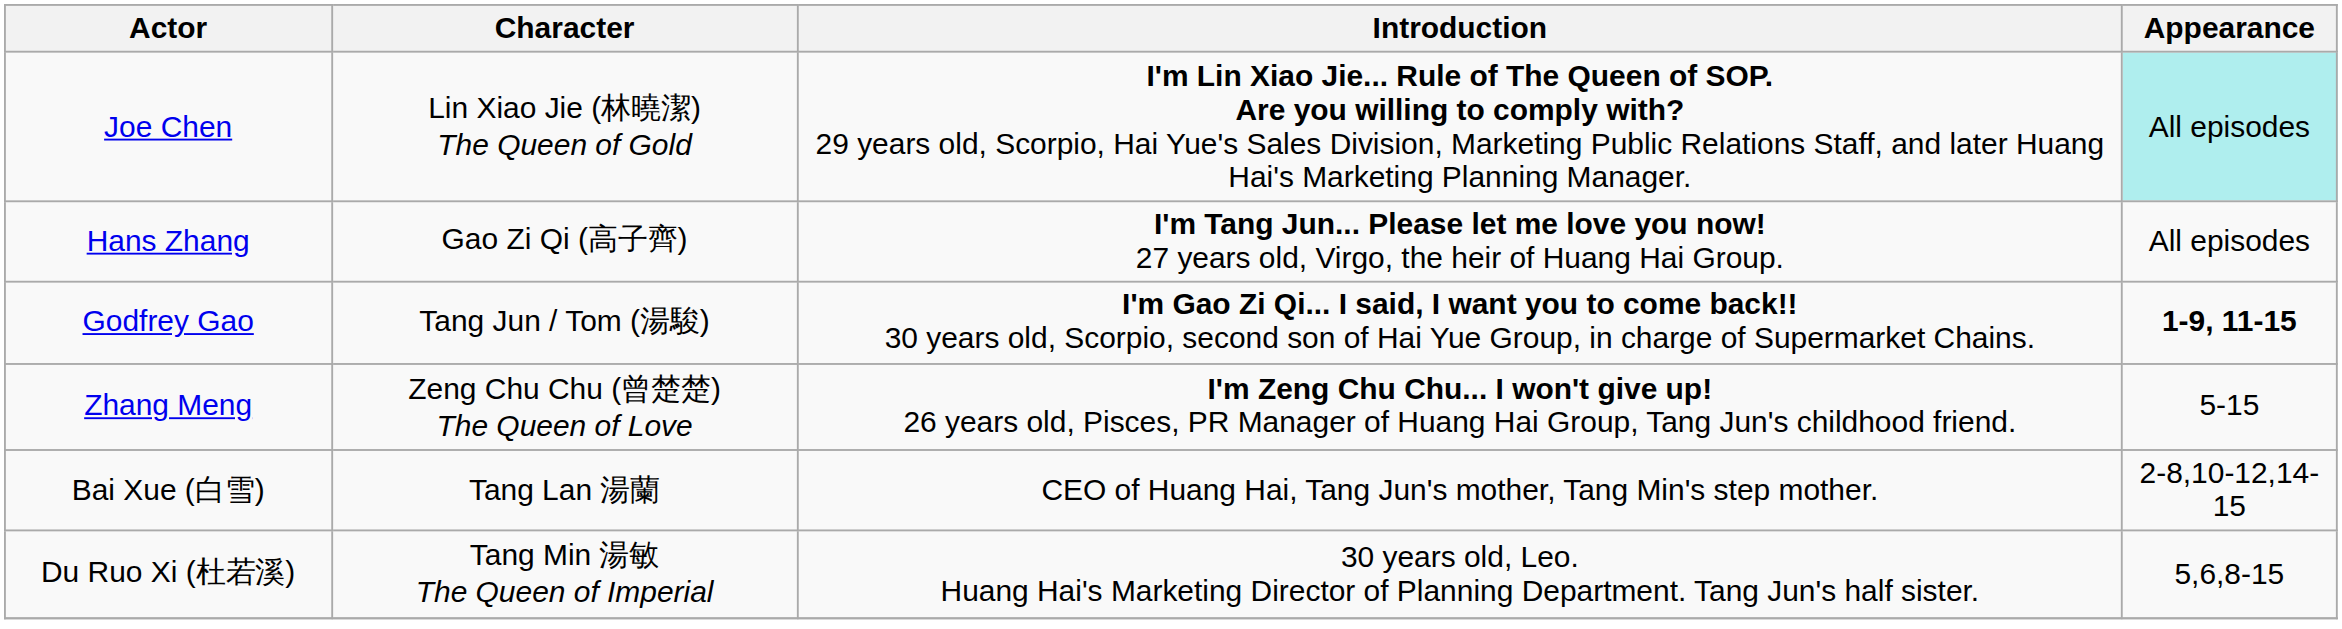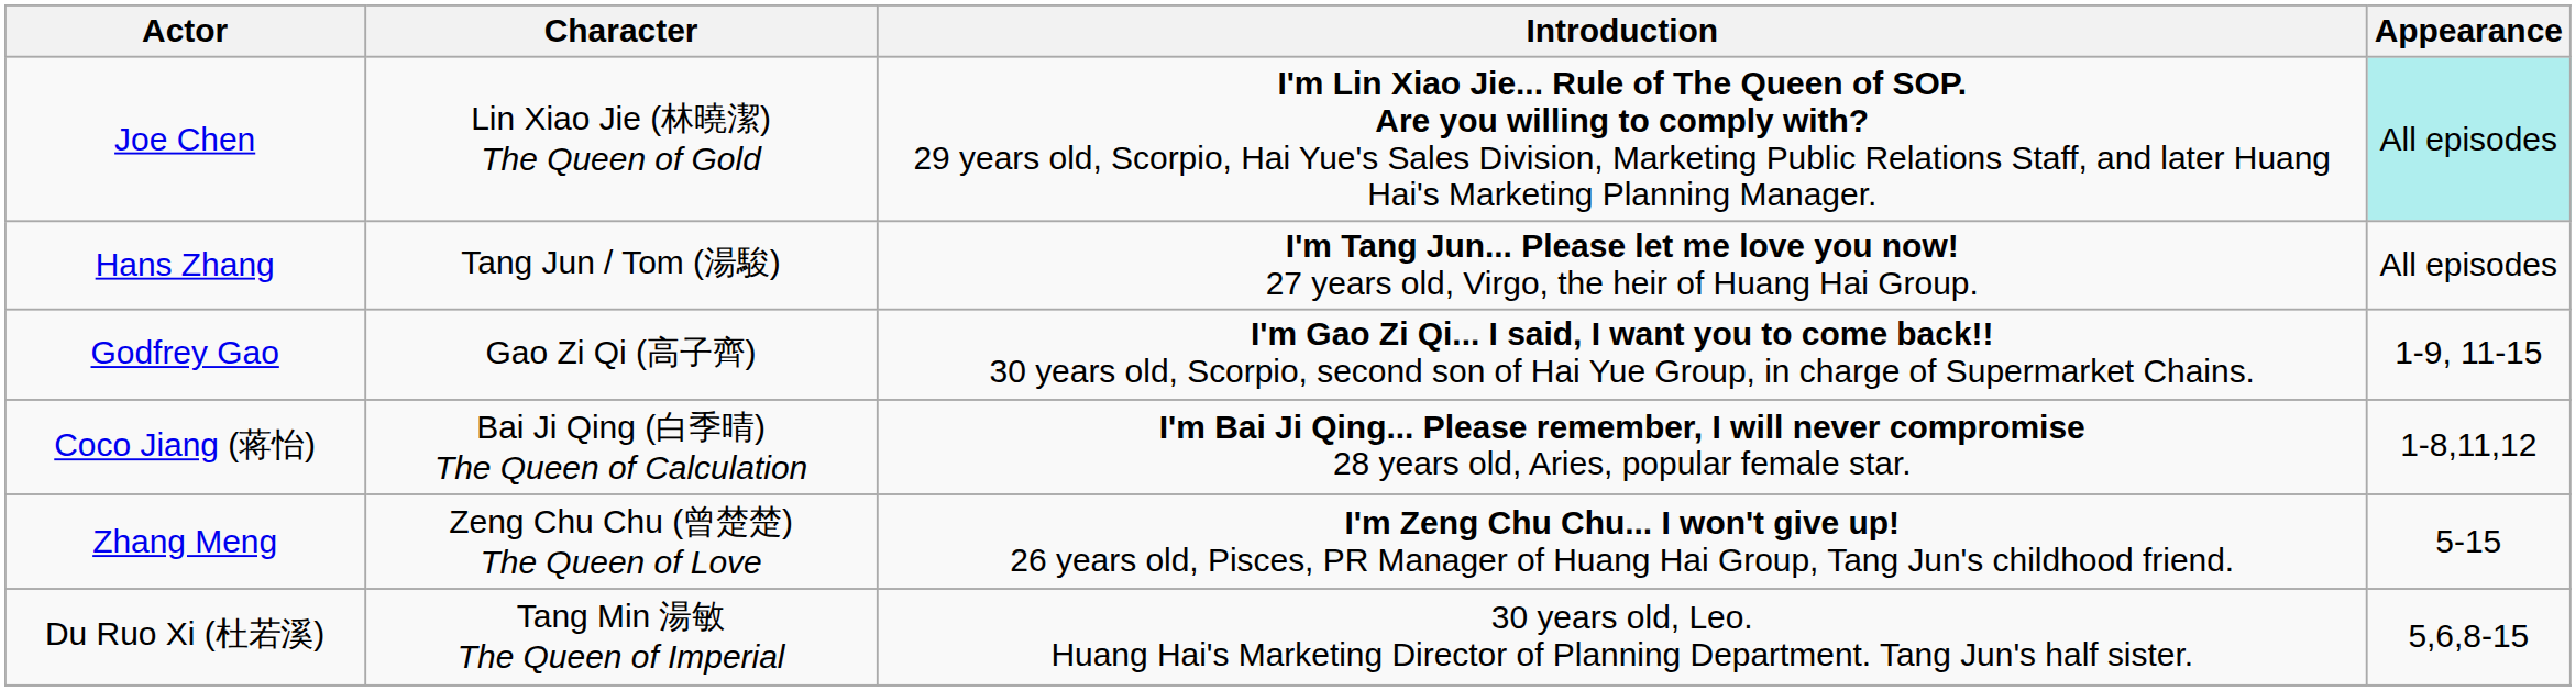Hans Zhang | Character: Gao Zi Qi (高子齊) -> Tang Jun / Tom (湯駿)
Godfrey Gao | Character: Tang Jun / Tom (湯駿) -> Gao Zi Qi (高子齊)
Godfrey Gao | Appearance: bold -> normal
+ row: Coco Jiang (蒋怡) | Bai Ji Qing (白季晴) The Queen of Calculation | I'm Bai Ji Qing... Please remember, I will never compromise 28 years old, Aries, popular female star. | 1-8,11,12
- row: Bai Xue (白雪) | Tang Lan 湯蘭 | CEO of Huang Hai, Tang Jun's mother, Tang Min's step mother. | 2-8,10-12,14-15
